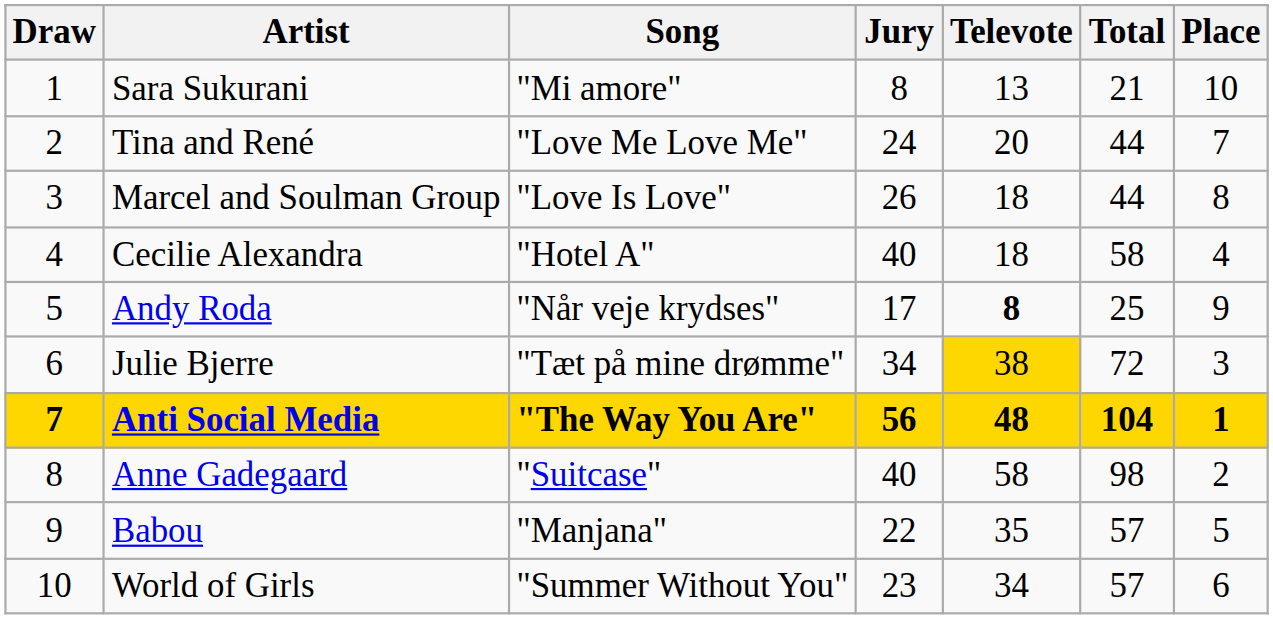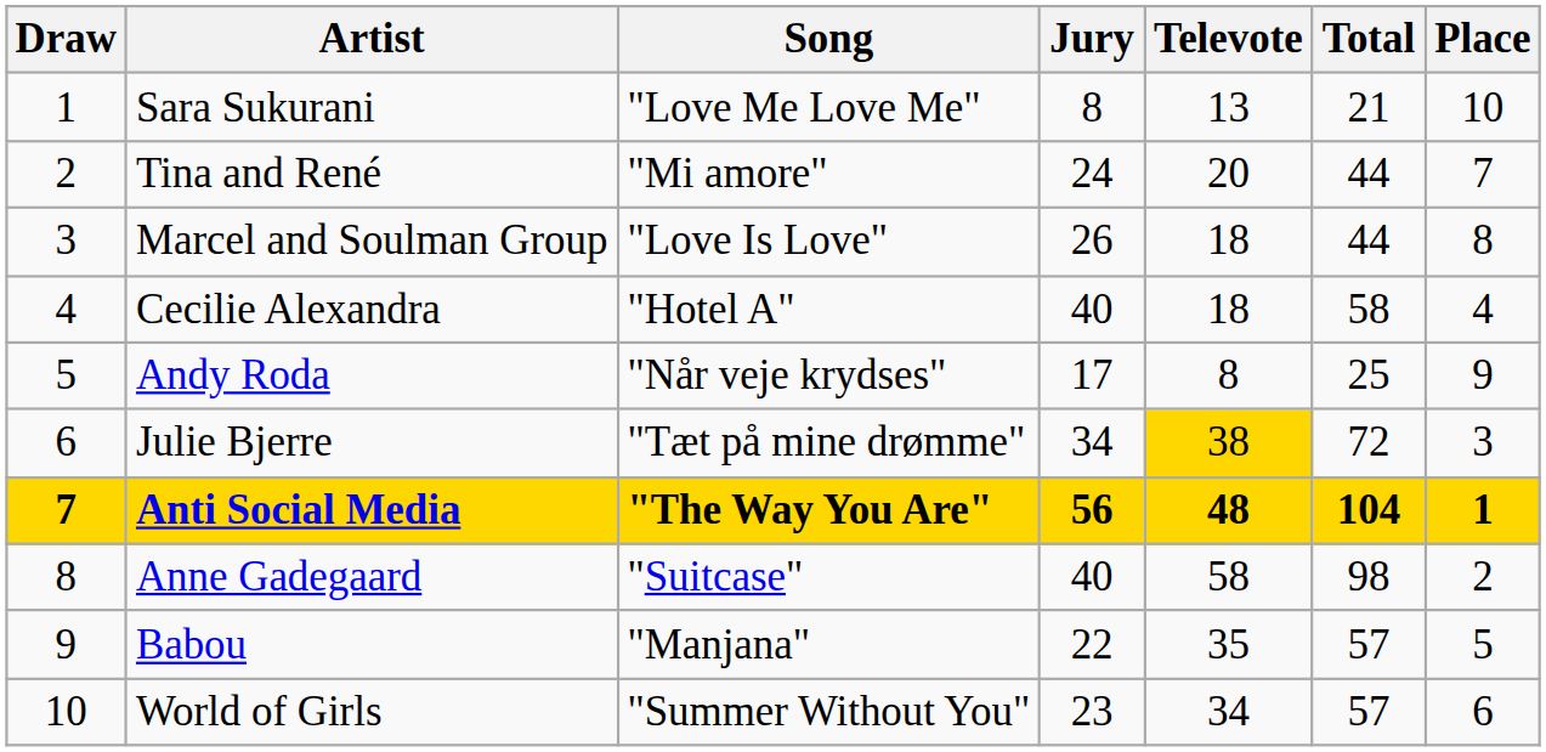Sara Sukurani | Song: "Mi amore" -> "Love Me Love Me"
Tina and René | Song: "Love Me Love Me" -> "Mi amore"
Andy Roda | Televote: bold -> normal
